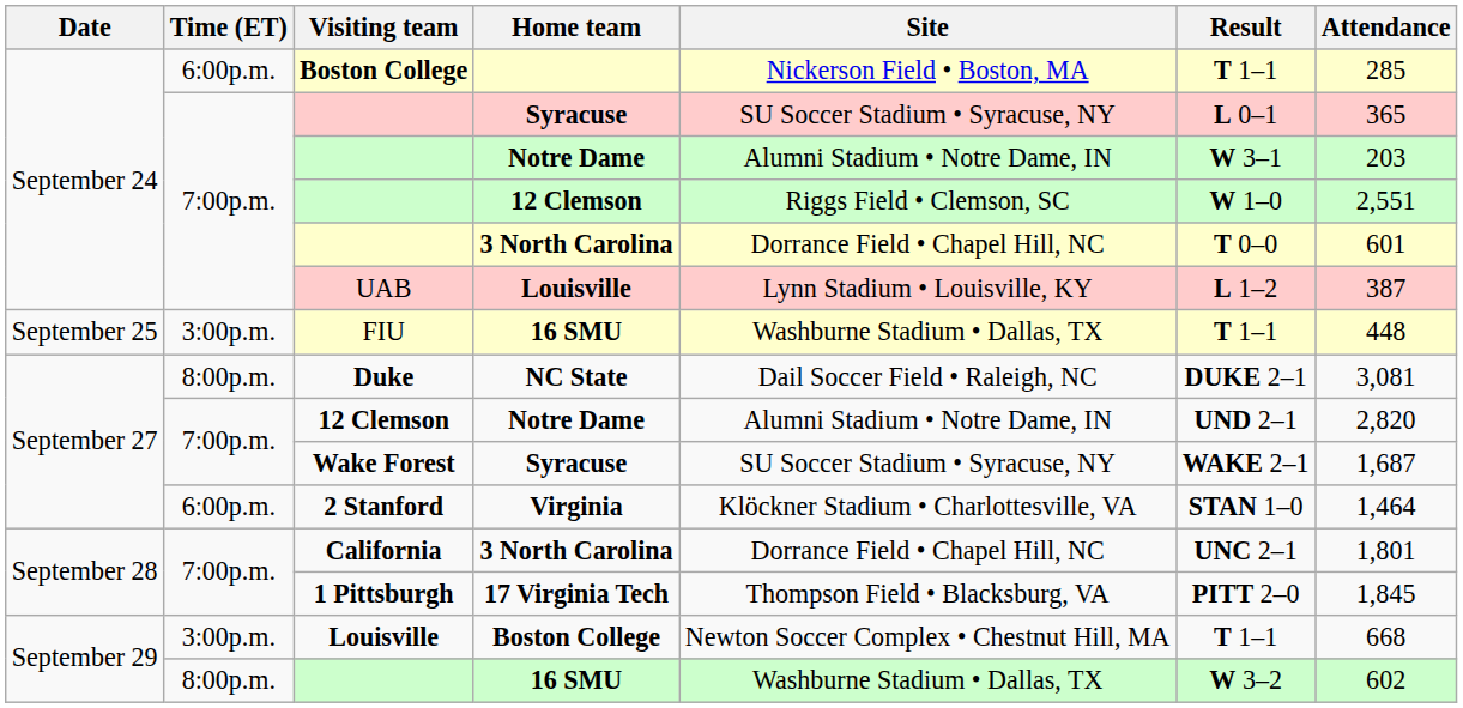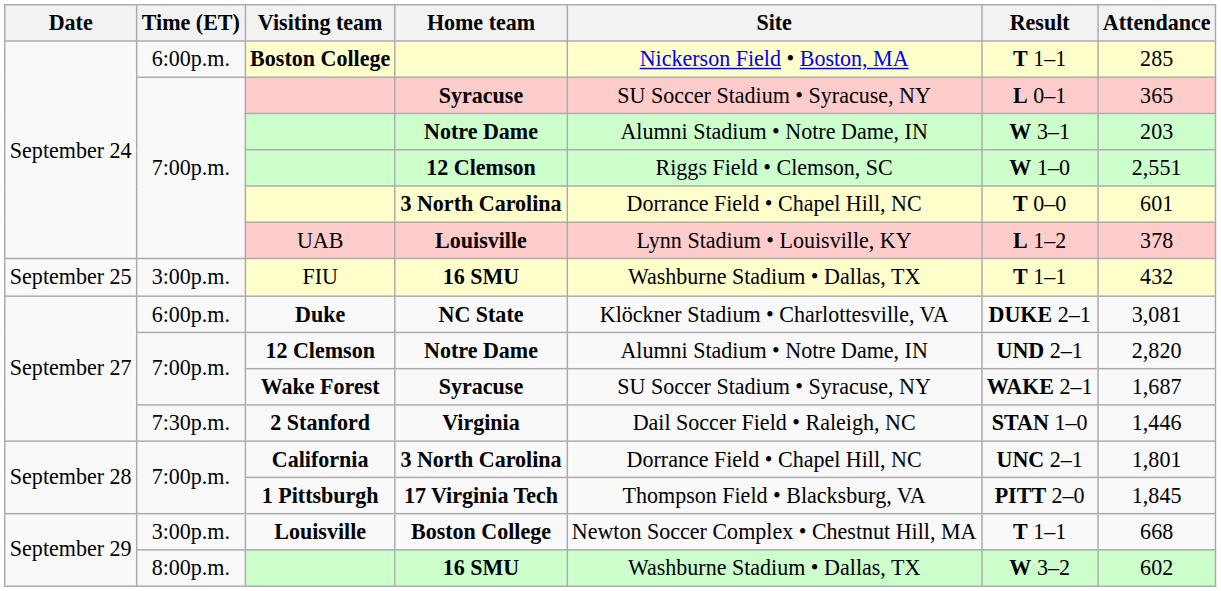UAB | Attendance: 387 -> 378
FIU | Attendance: 448 -> 432
Duke | Time (ET): 8:00p.m. -> 6:00p.m.
Duke | Site: Dail Soccer Field • Raleigh, NC -> Klöckner Stadium • Charlottesville, VA
2 Stanford | Time (ET): 6:00p.m. -> 7:30p.m.
2 Stanford | Site: Klöckner Stadium • Charlottesville, VA -> Dail Soccer Field • Raleigh, NC
2 Stanford | Attendance: 1,464 -> 1,446
